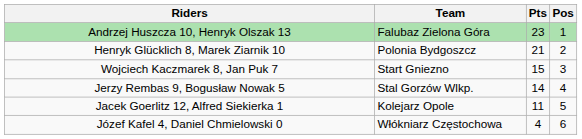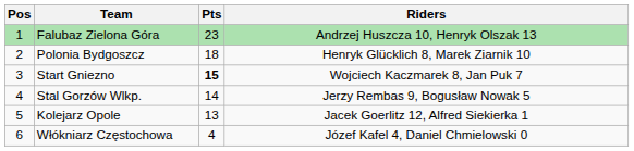columns swapped: Pos <-> Riders
Polonia Bydgoszcz | Pts: 21 -> 18
Start Gniezno | Pts: normal -> bold
Kolejarz Opole | Pts: 11 -> 13
